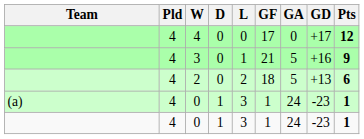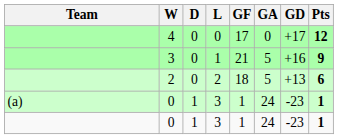- column: Pld | 4 | 4 | 4 | 4 | 4
